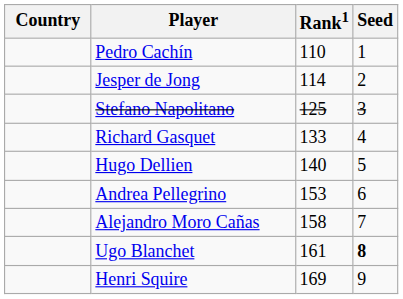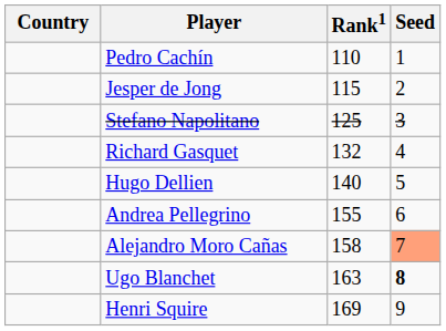Jesper de Jong | Rank1: 114 -> 115
Richard Gasquet | Rank1: 133 -> 132
Andrea Pellegrino | Rank1: 153 -> 155
Alejandro Moro Cañas | Seed: no background -> lightsalmon background
Ugo Blanchet | Rank1: 161 -> 163
